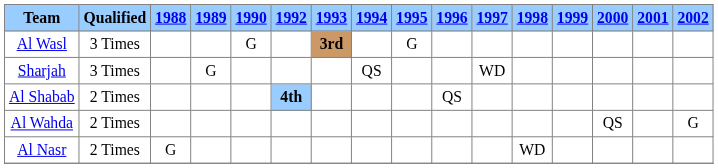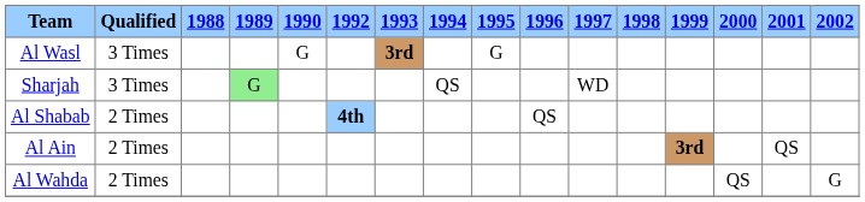Sharjah | 1989: no background -> lightgreen background
+ row: Al Ain | 2 Times | 3rd | QS
- row: Al Nasr | 2 Times | G | WD
